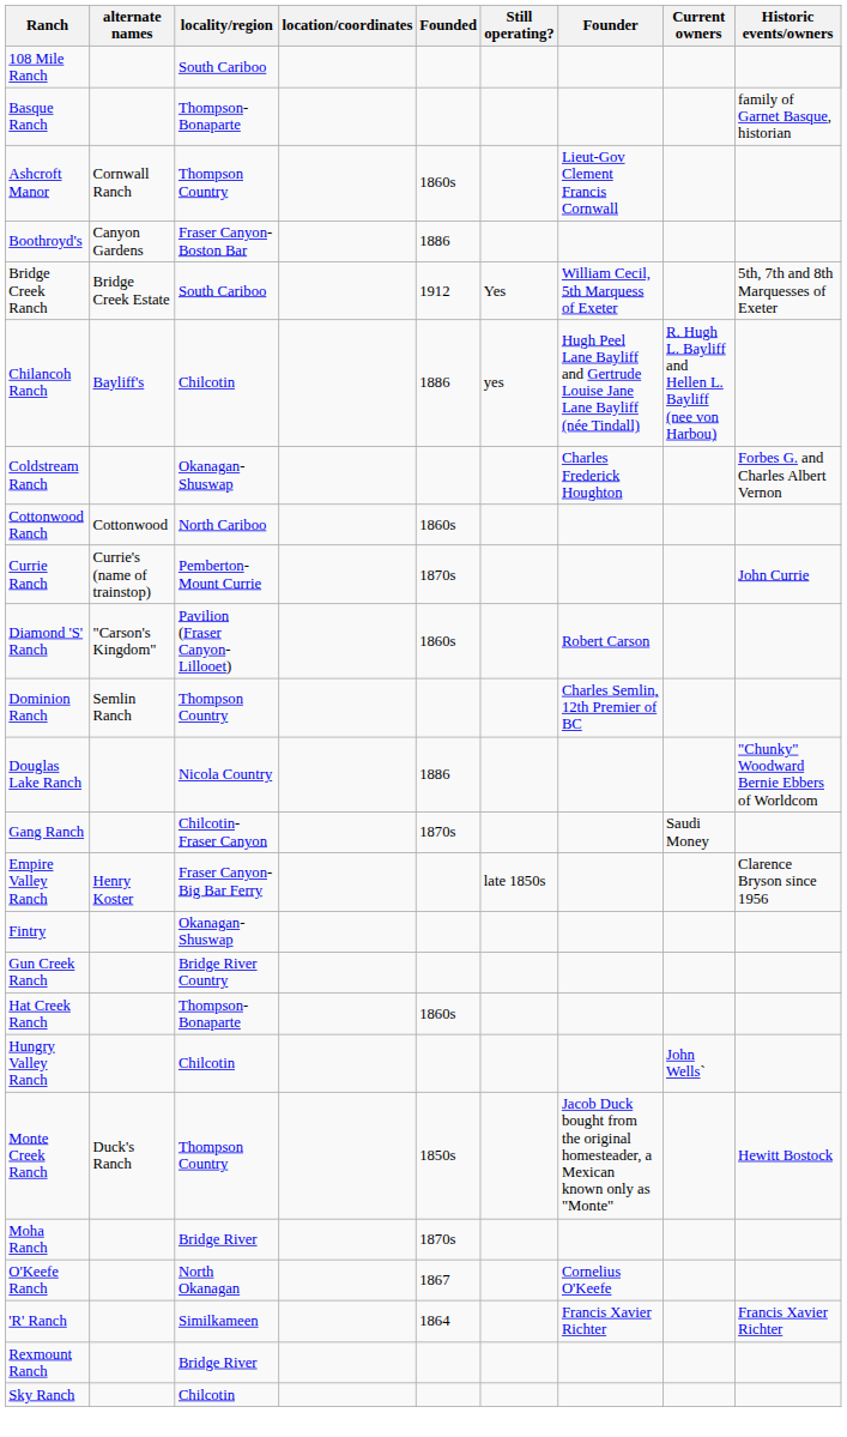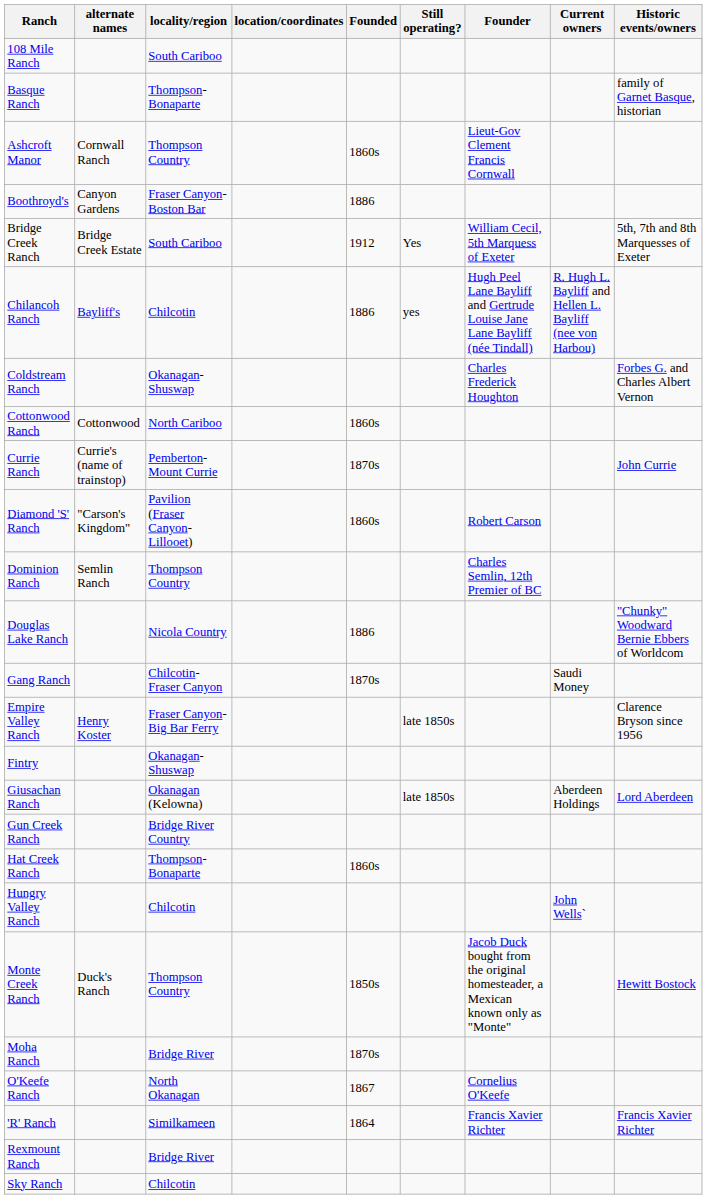+ row: Giusachan Ranch | Okanagan (Kelowna) | late 1850s | Aberdeen Holdings | Lord Aberdeen
